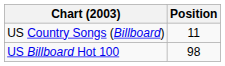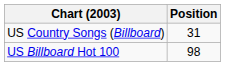US Country Songs (Billboard) | Position: 11 -> 31
